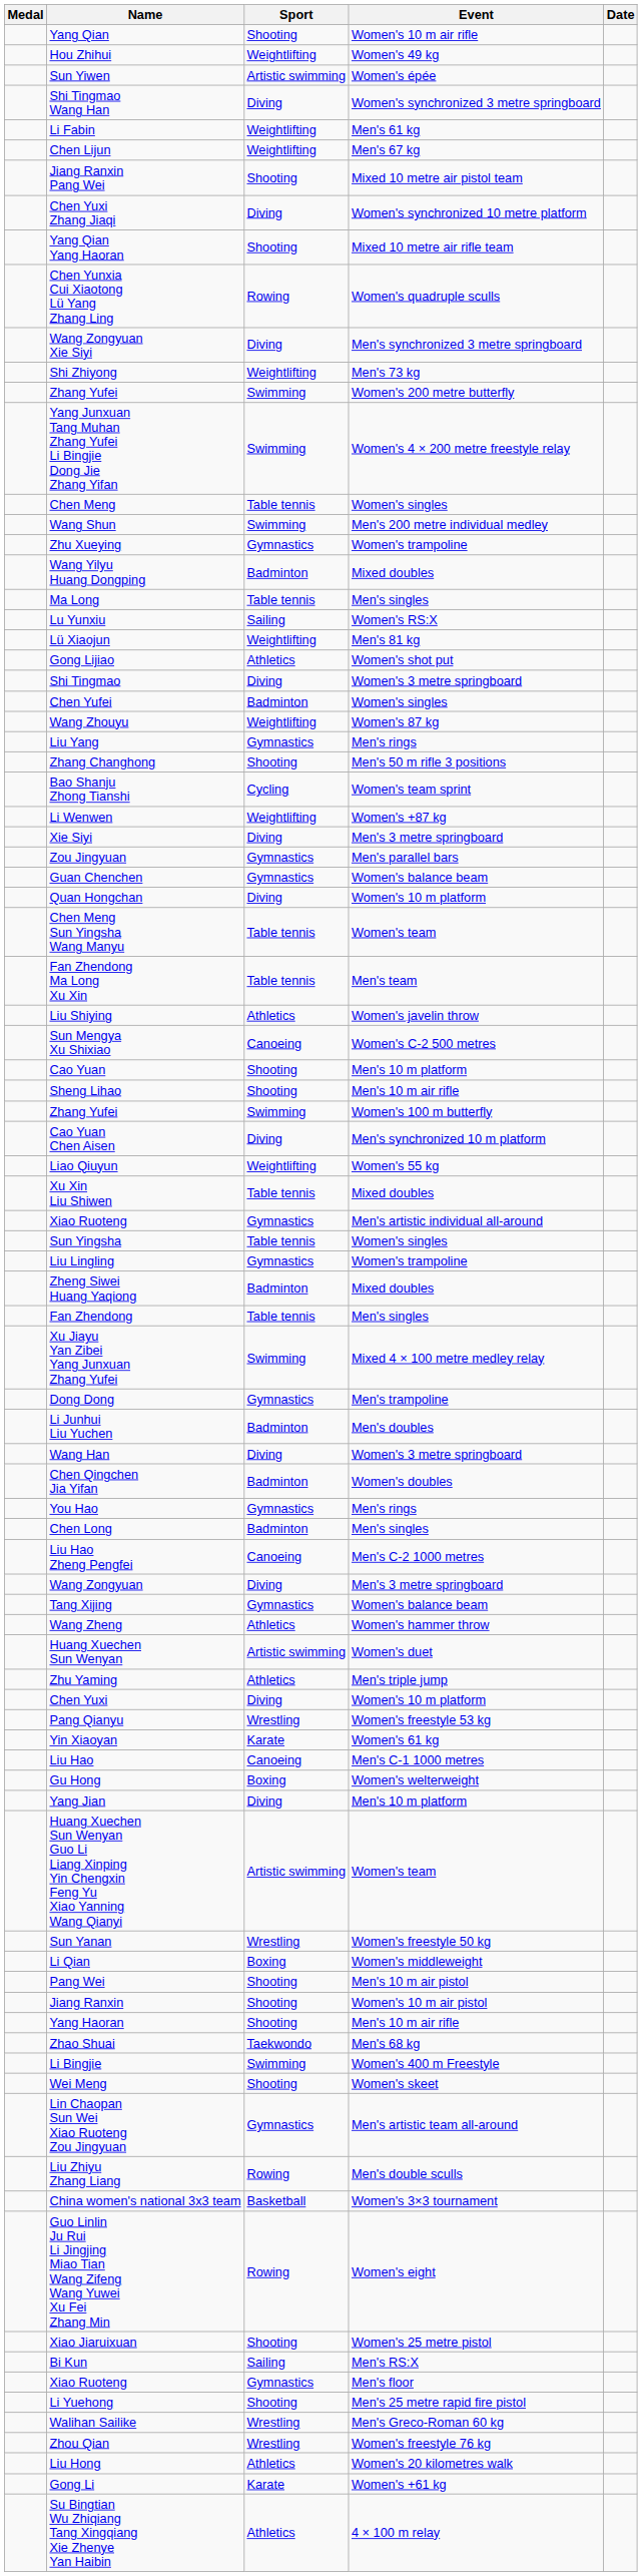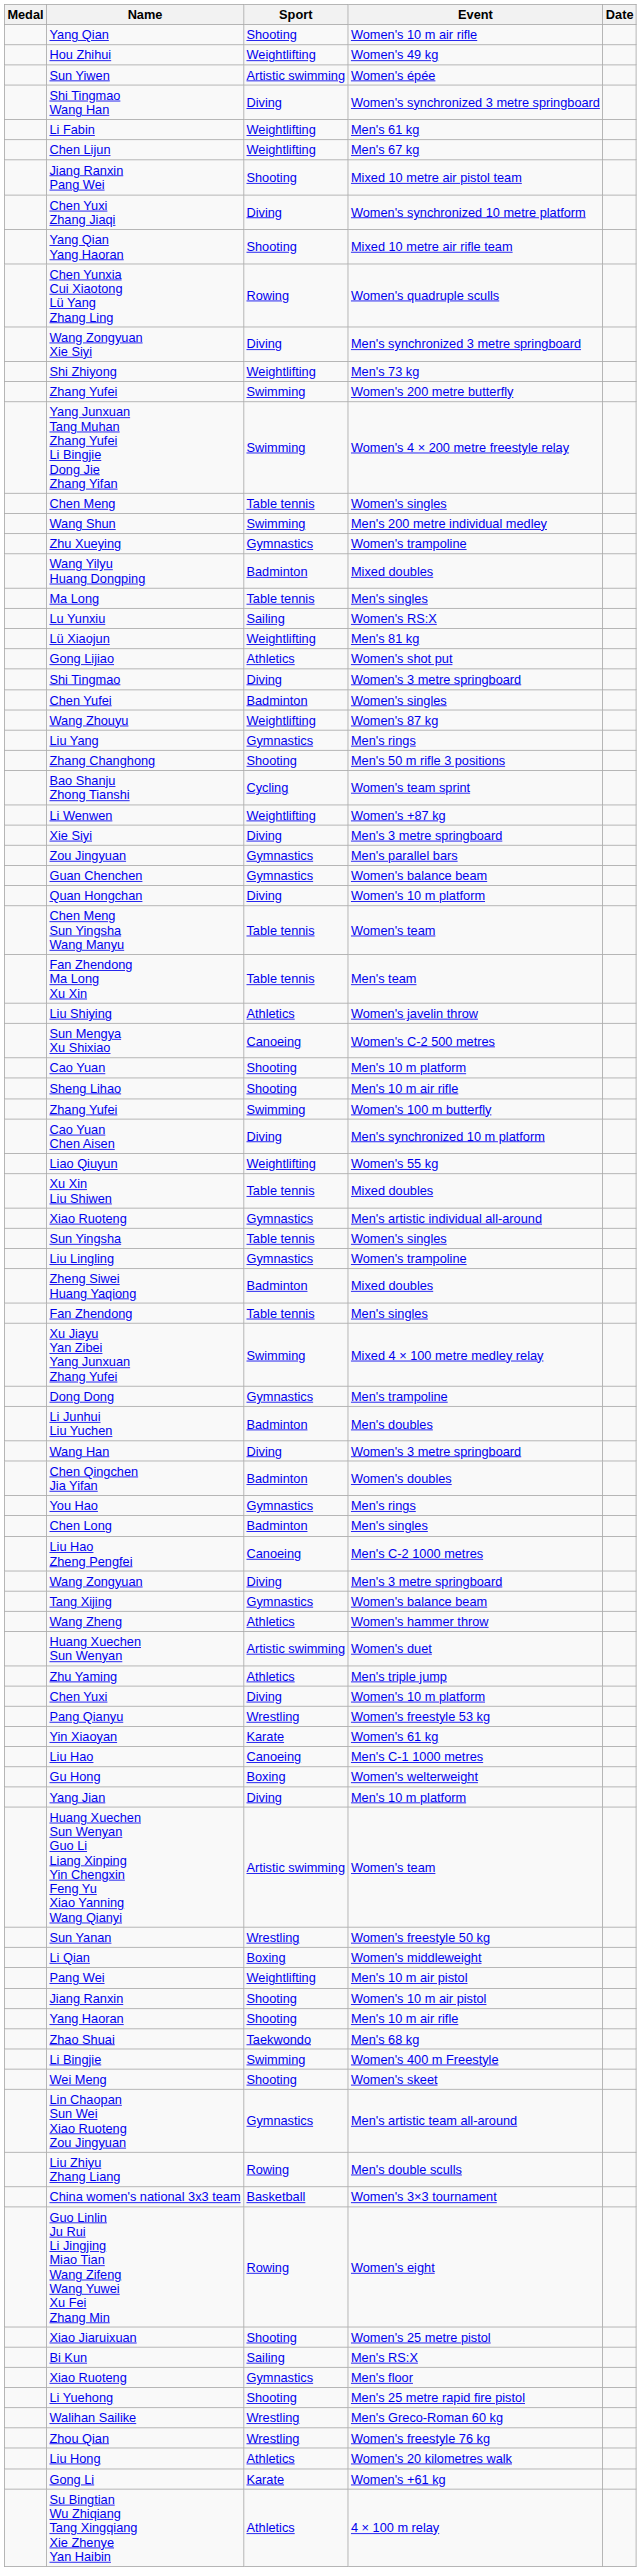Pang Wei | Sport: Shooting -> Weightlifting
